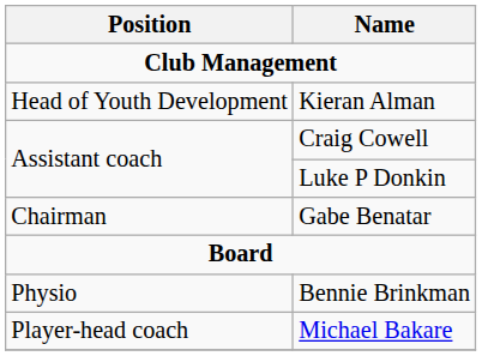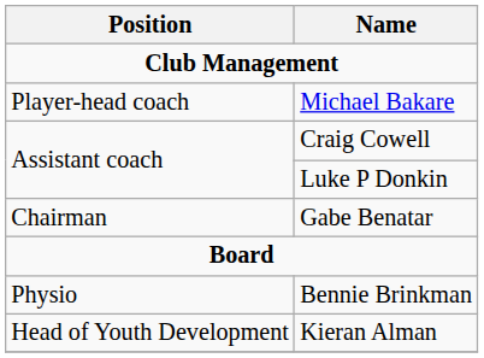rows swapped: Michael Bakare <-> Kieran Alman
